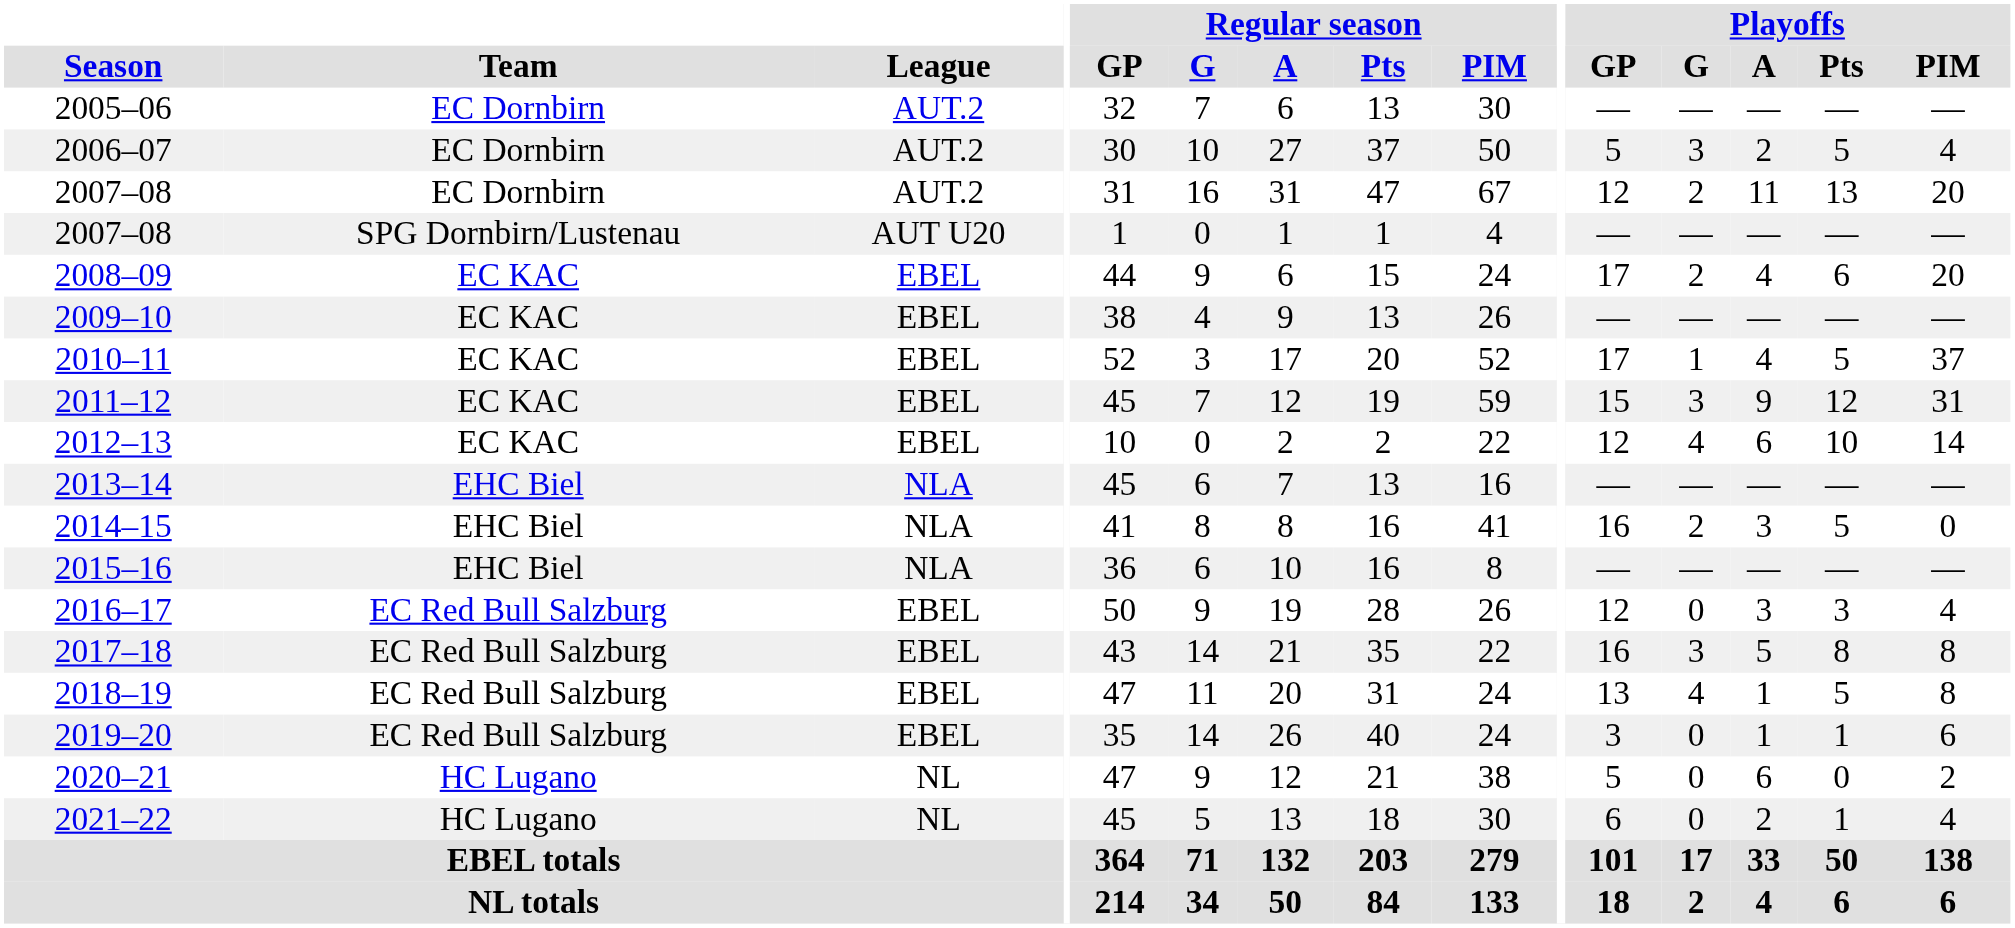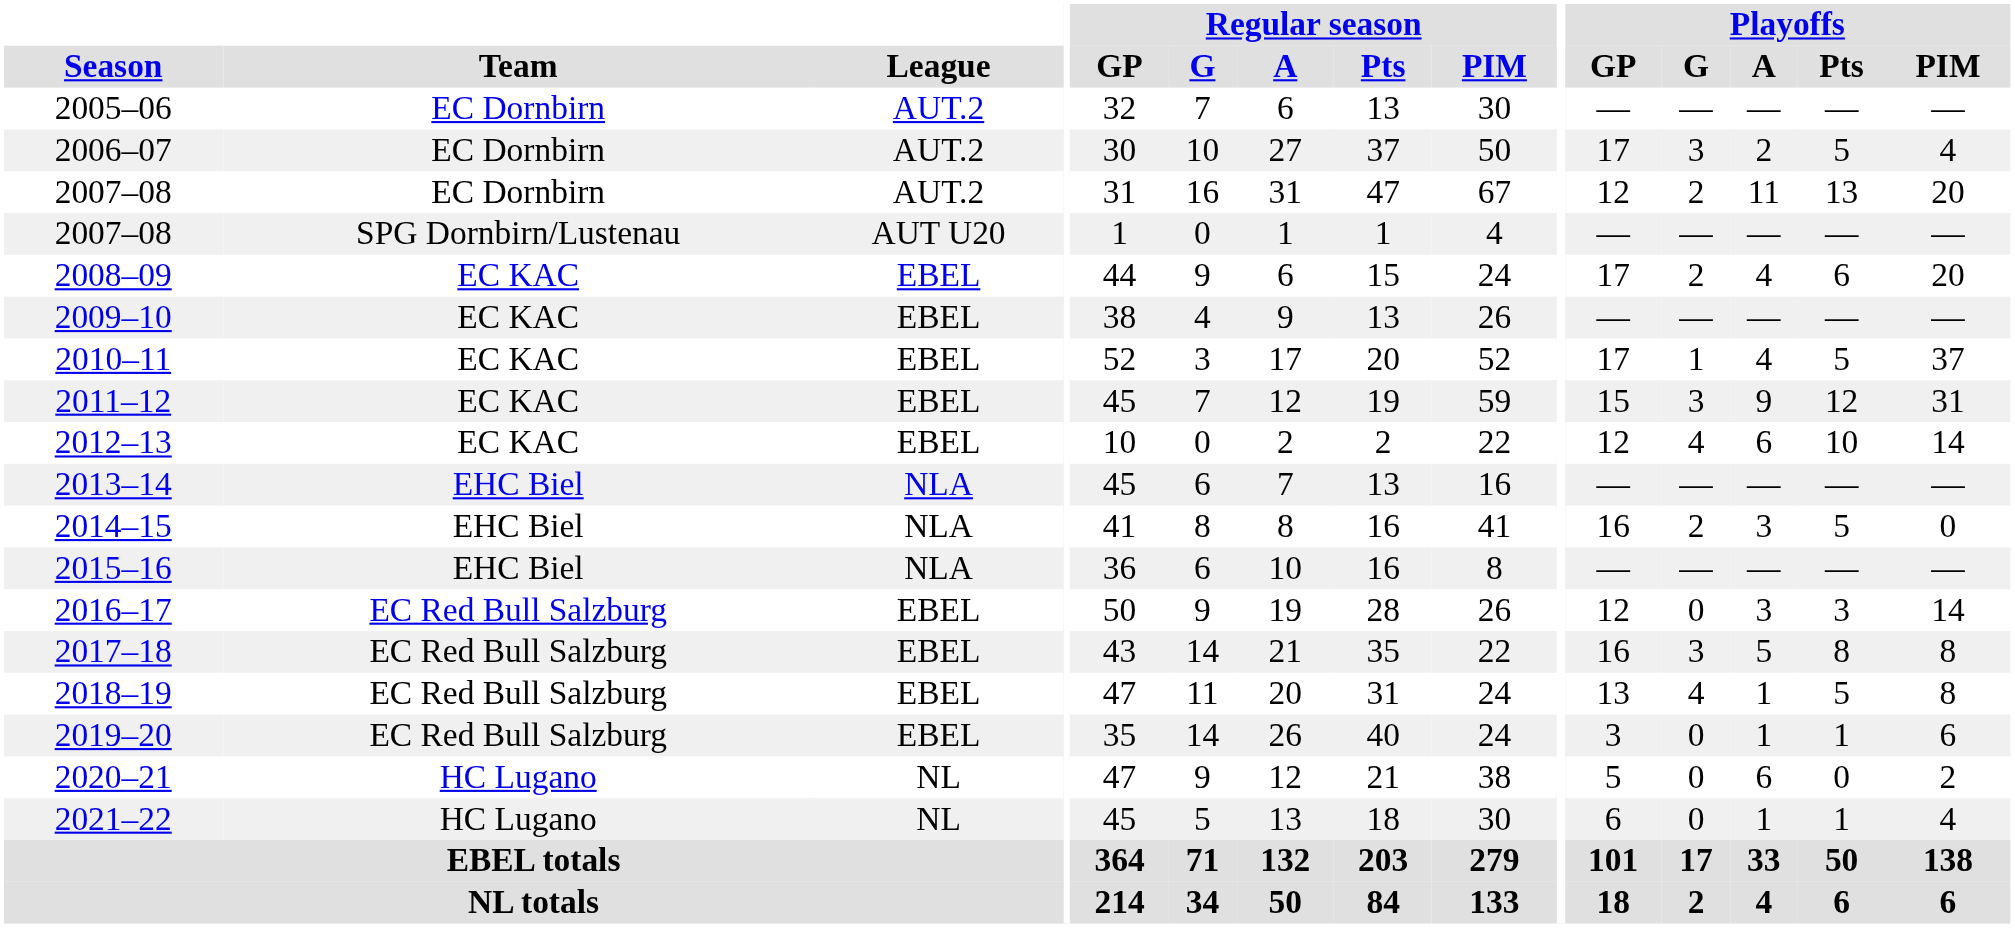2006–07 | Playoffs / GP: 5 -> 17
2016–17 | Playoffs / PIM: 4 -> 14
2021–22 | Playoffs / A: 2 -> 1
